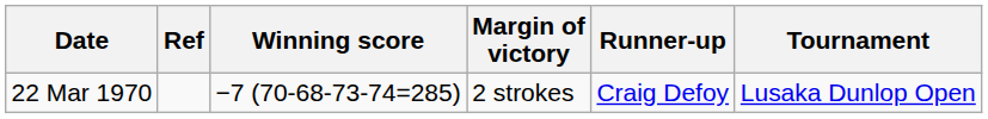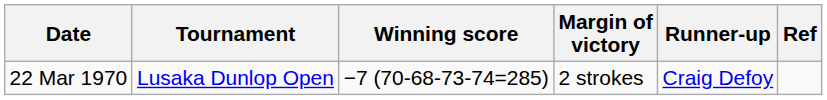columns swapped: Tournament <-> Ref
